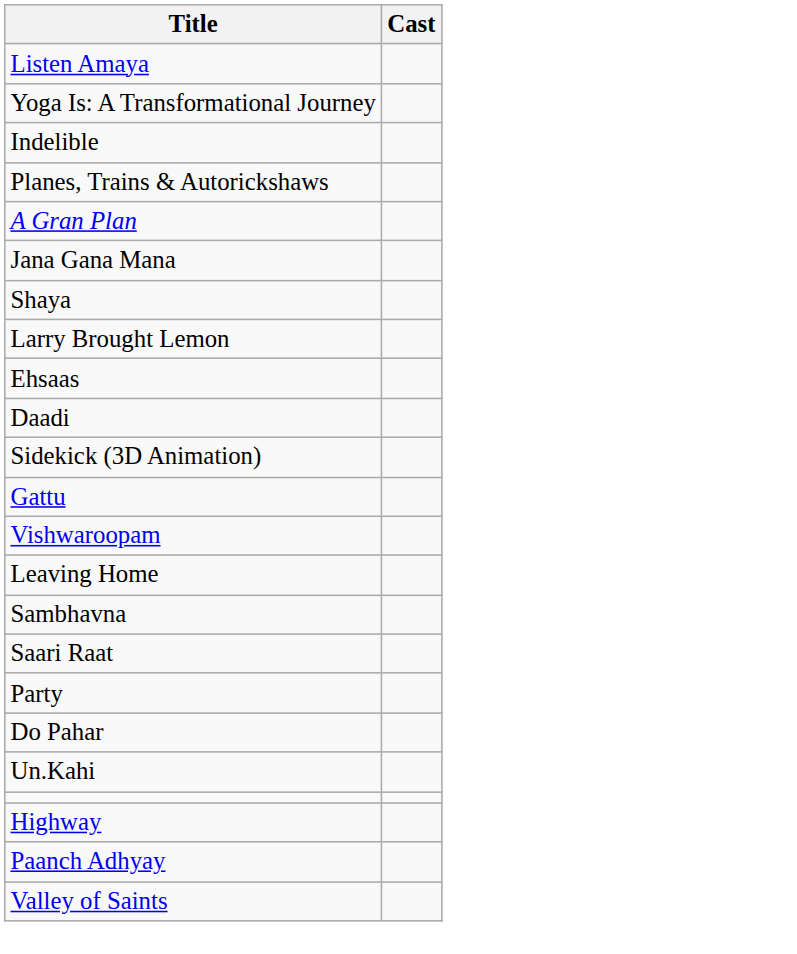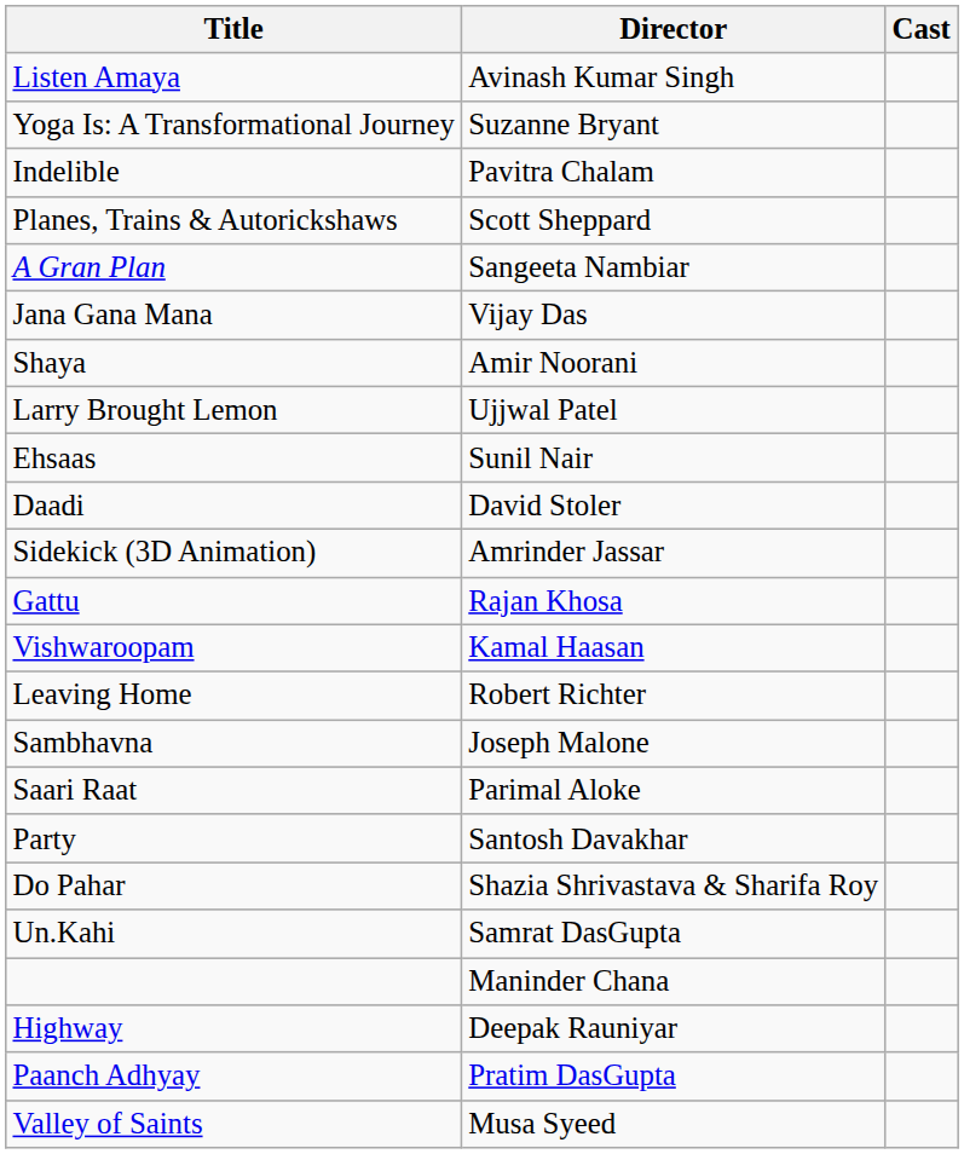+ column: Director | Avinash Kumar Singh | Suzanne Bryant | Pavitra Chalam | Scott Sheppard | Sangeeta Nambiar | Vijay Das | Amir Noorani | Ujjwal Patel | Sunil Nair | David Stoler | Amrinder Jassar | Rajan Khosa | Kamal Haasan | Robert Richter | Joseph Malone | Parimal Aloke | Santosh Davakhar | Shazia Shrivastava & Sharifa Roy | Samrat DasGupta | Maninder Chana | Deepak Rauniyar | Pratim DasGupta | Musa Syeed
